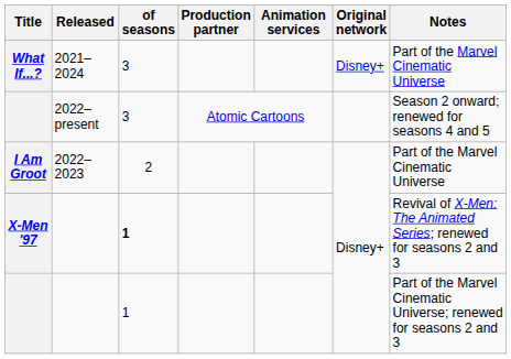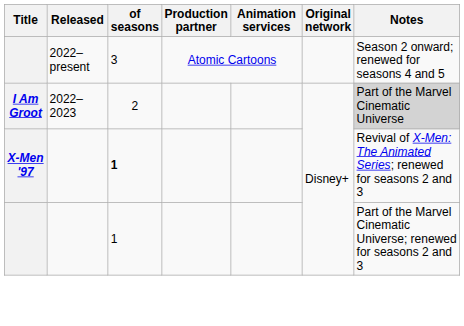- row: What If...? | 2021–2024 | 3 | Disney+ | Part of the Marvel Cinematic Universe
I Am Groot | Notes: no background -> lightgrey background
